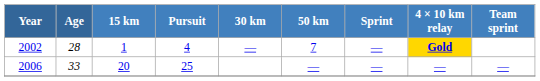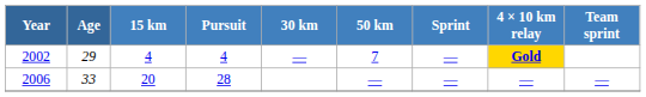2002 | Age: 28 -> 29
2002 | 15 km: 1 -> 4
2006 | Pursuit: 25 -> 28
